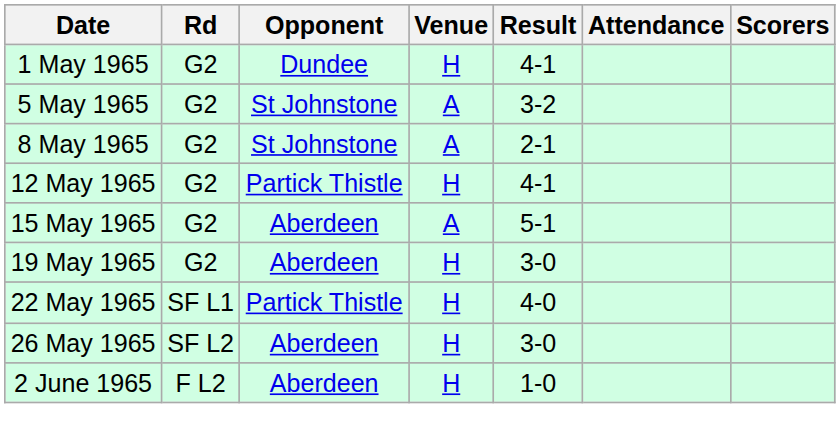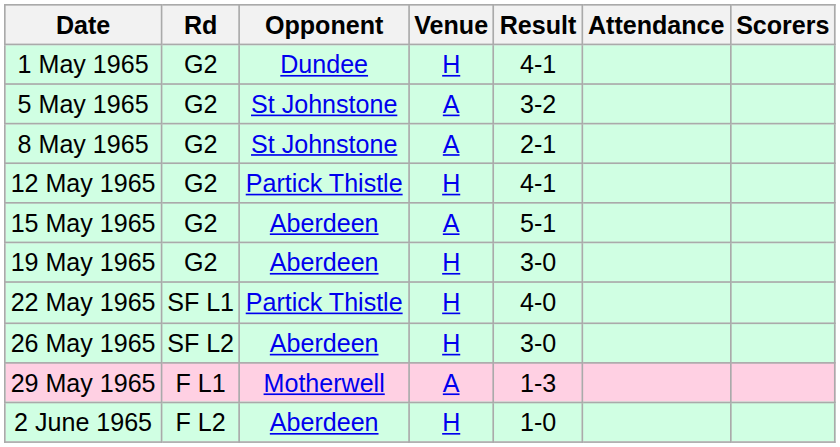+ row: 29 May 1965 | F L1 | Motherwell | A | 1-3
